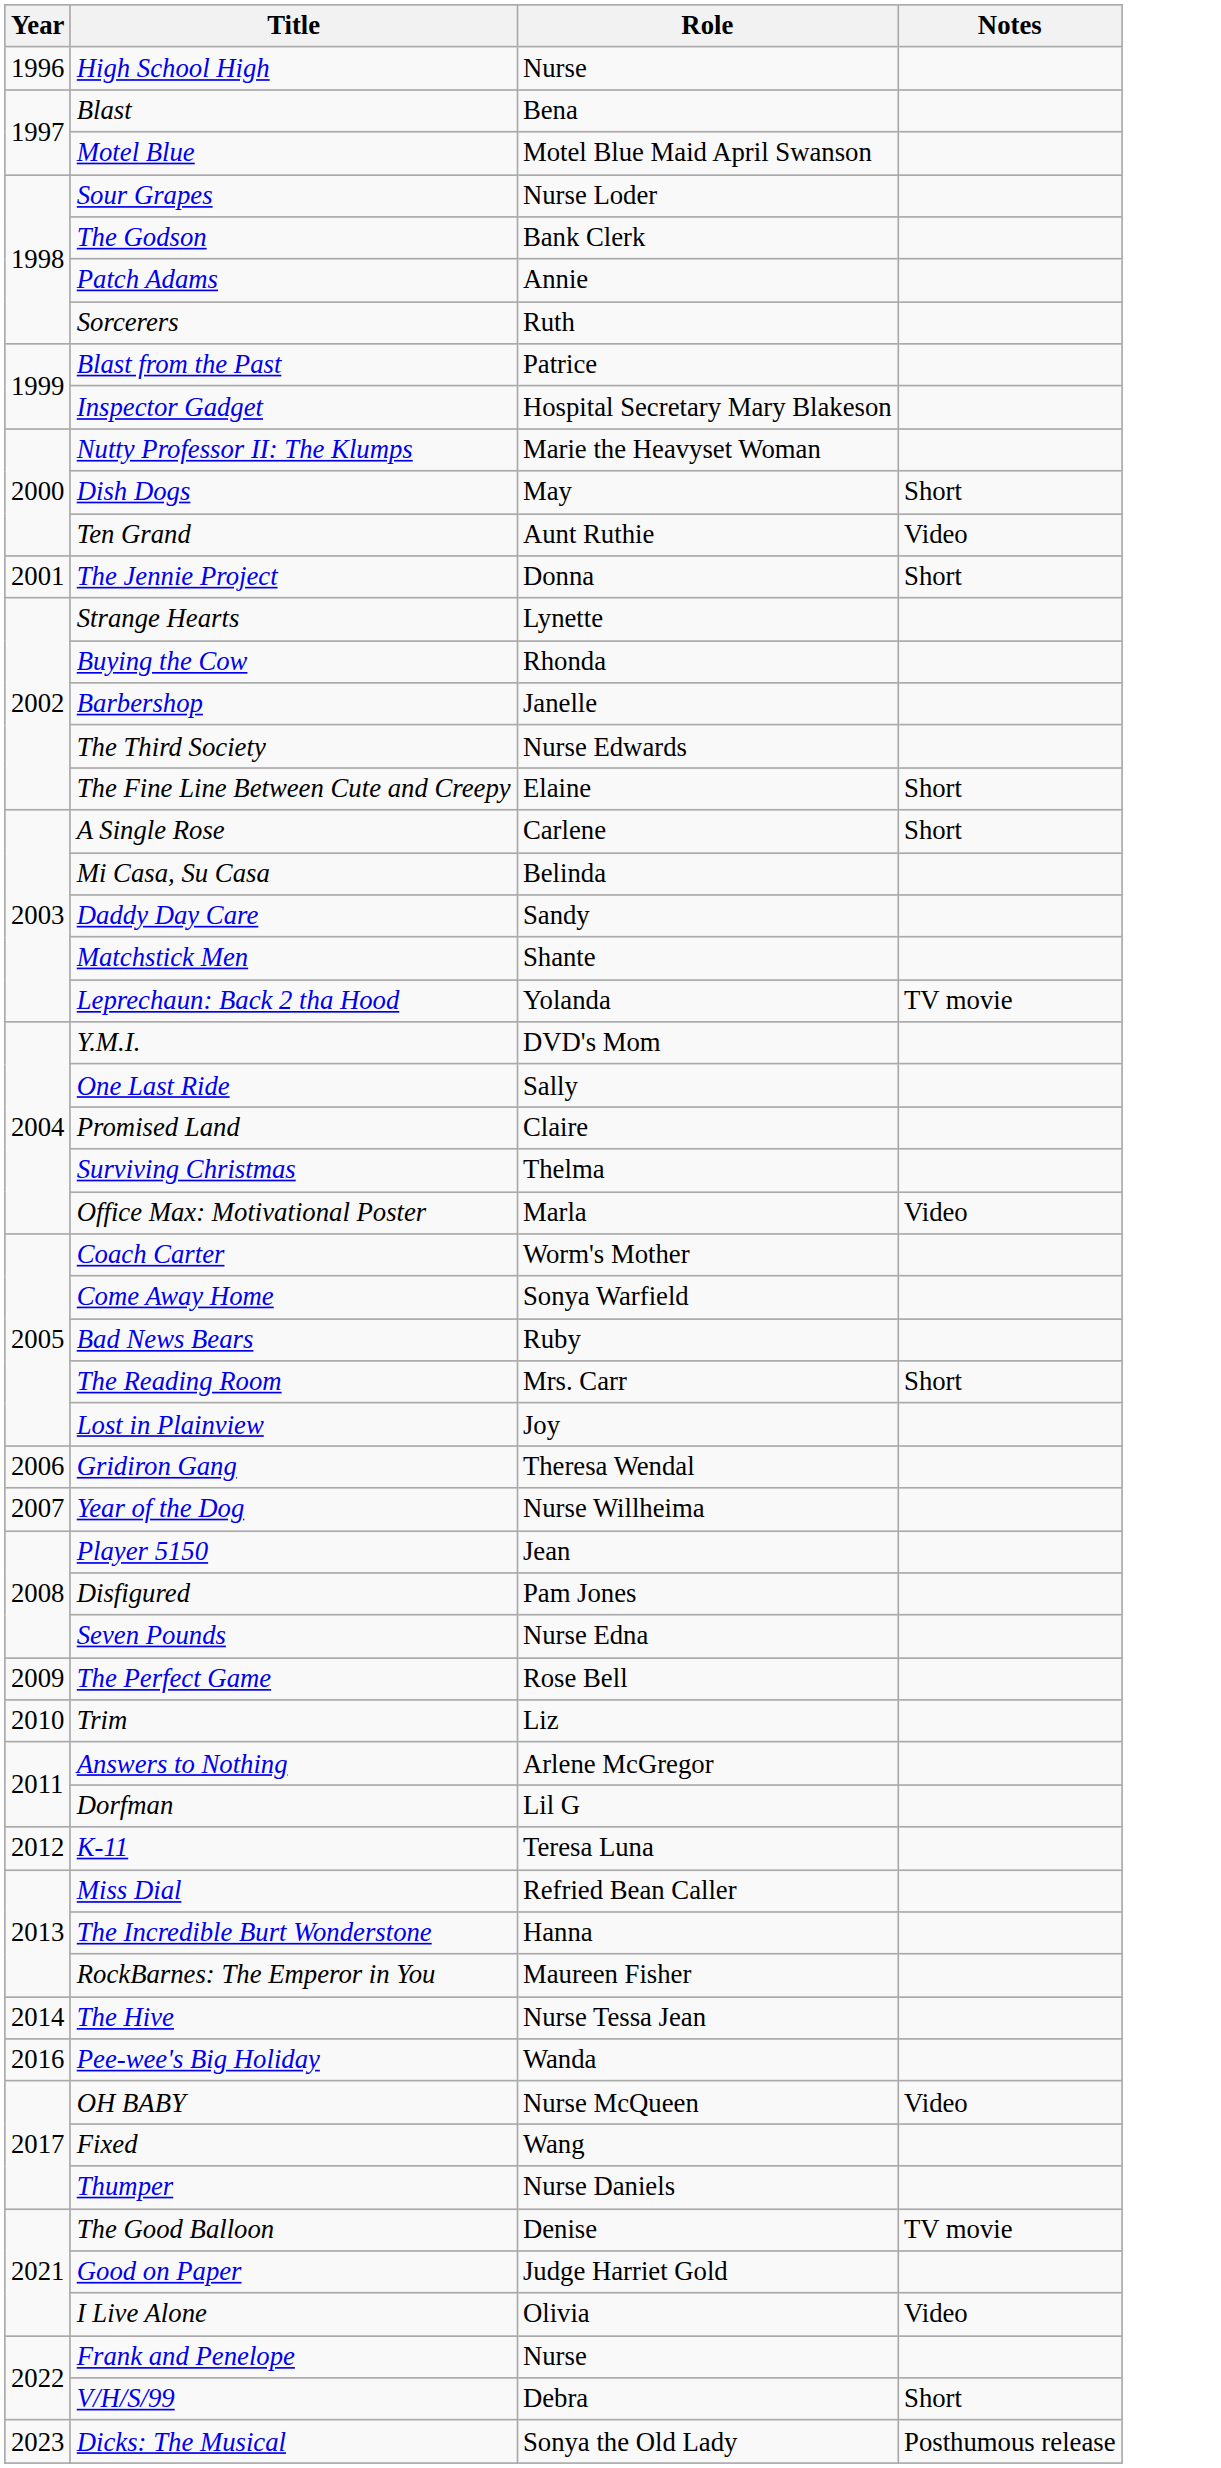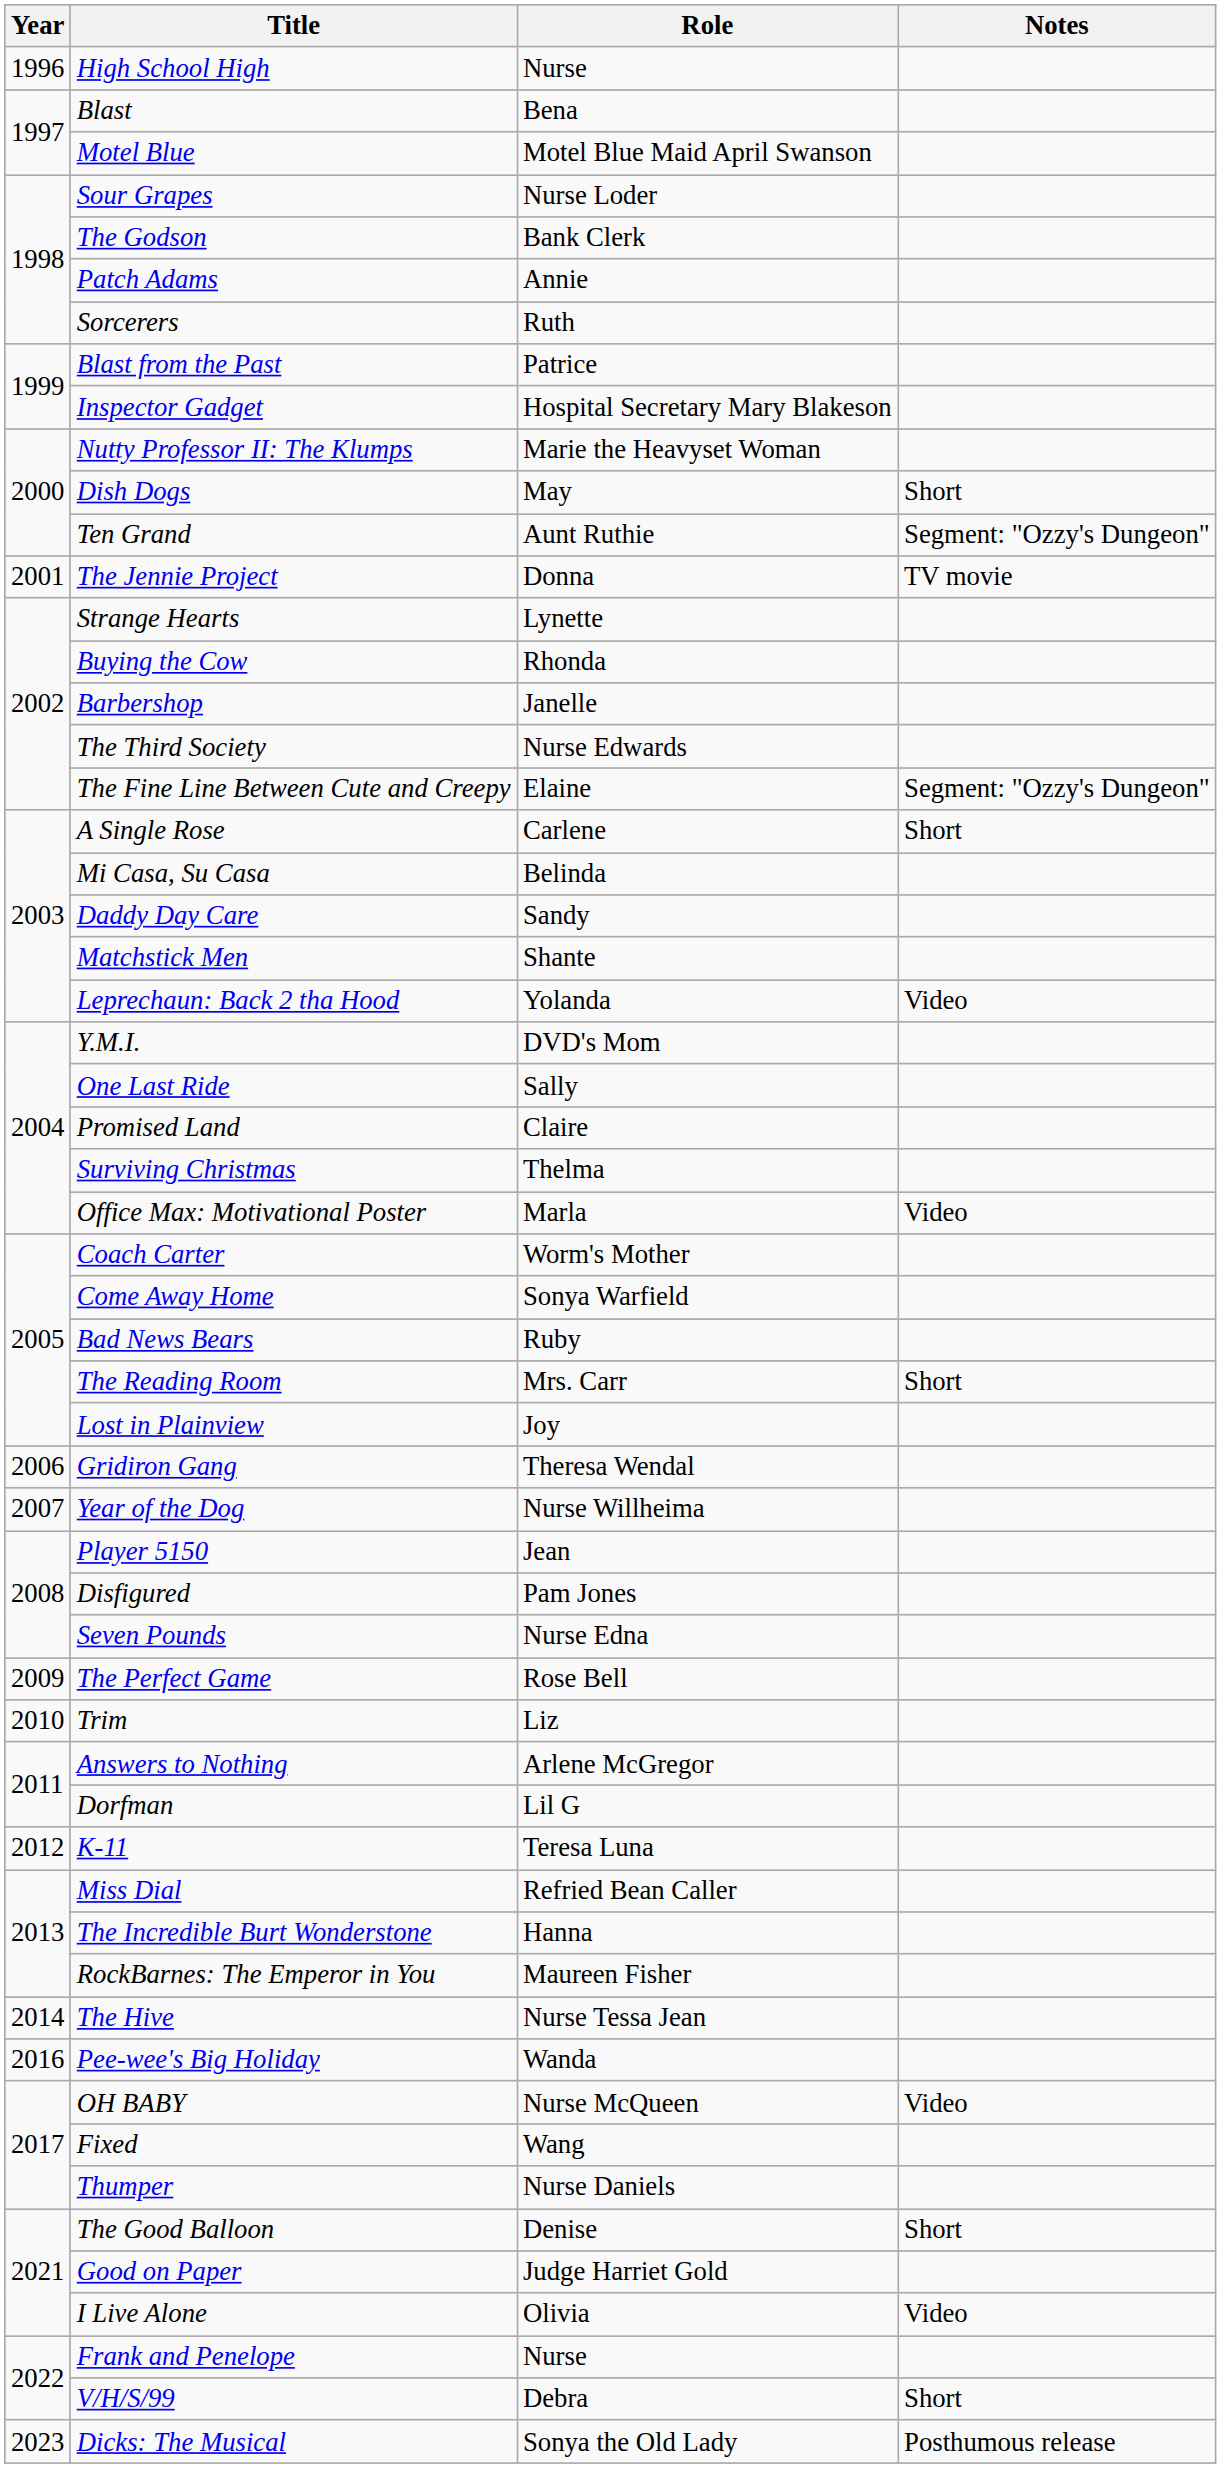Ten Grand | Notes: Video -> Segment: "Ozzy's Dungeon"
The Jennie Project | Notes: Short -> TV movie
The Fine Line Between Cute and Creepy | Notes: Short -> Segment: "Ozzy's Dungeon"
Leprechaun: Back 2 tha Hood | Notes: TV movie -> Video
The Good Balloon | Notes: TV movie -> Short
